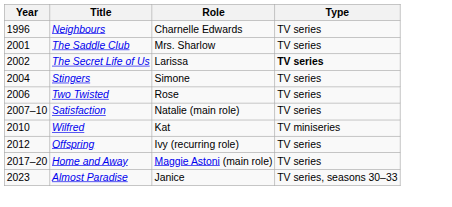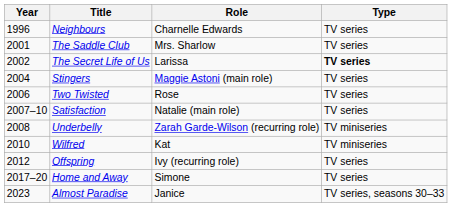Stingers | Role: Simone -> Maggie Astoni (main role)
+ row: 2008 | Underbelly | Zarah Garde-Wilson (recurring role) | TV miniseries
Home and Away | Role: Maggie Astoni (main role) -> Simone
